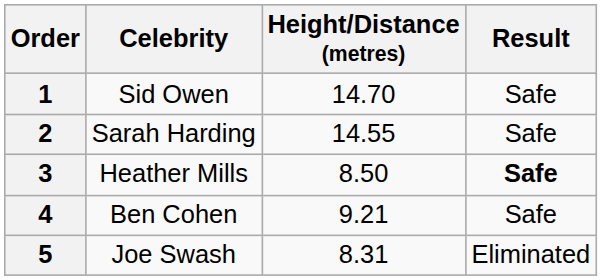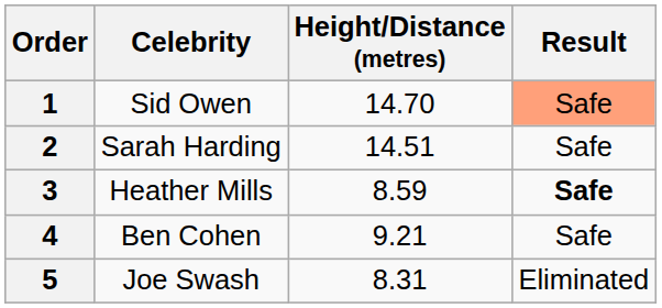1 | Result: no background -> lightsalmon background
2 | Height/Distance (metres): 14.55 -> 14.51
3 | Height/Distance (metres): 8.50 -> 8.59
